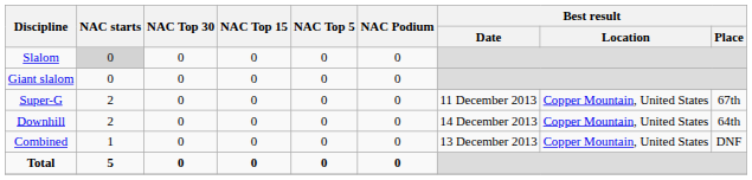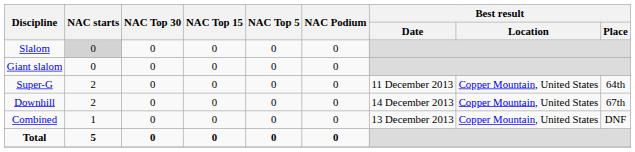Super-G | Best result / Place: 67th -> 64th
Downhill | Best result / Place: 64th -> 67th
